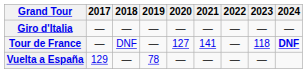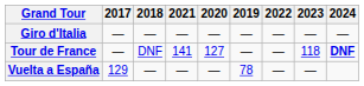columns swapped: 2019 <-> 2021
